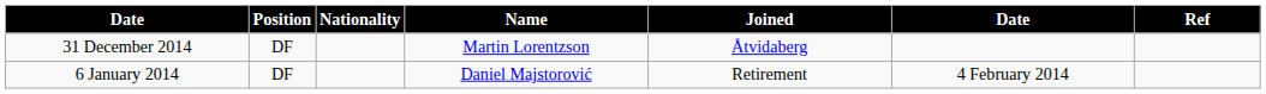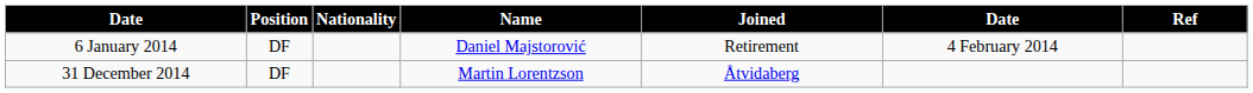rows swapped: 6 January 2014 <-> 31 December 2014
